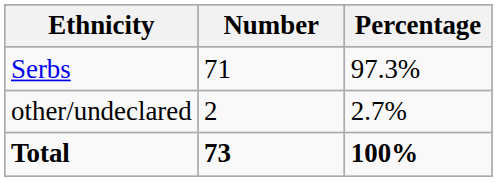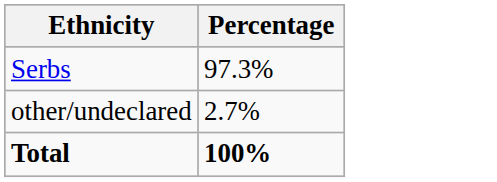- column: Number | 71 | 2 | 73
